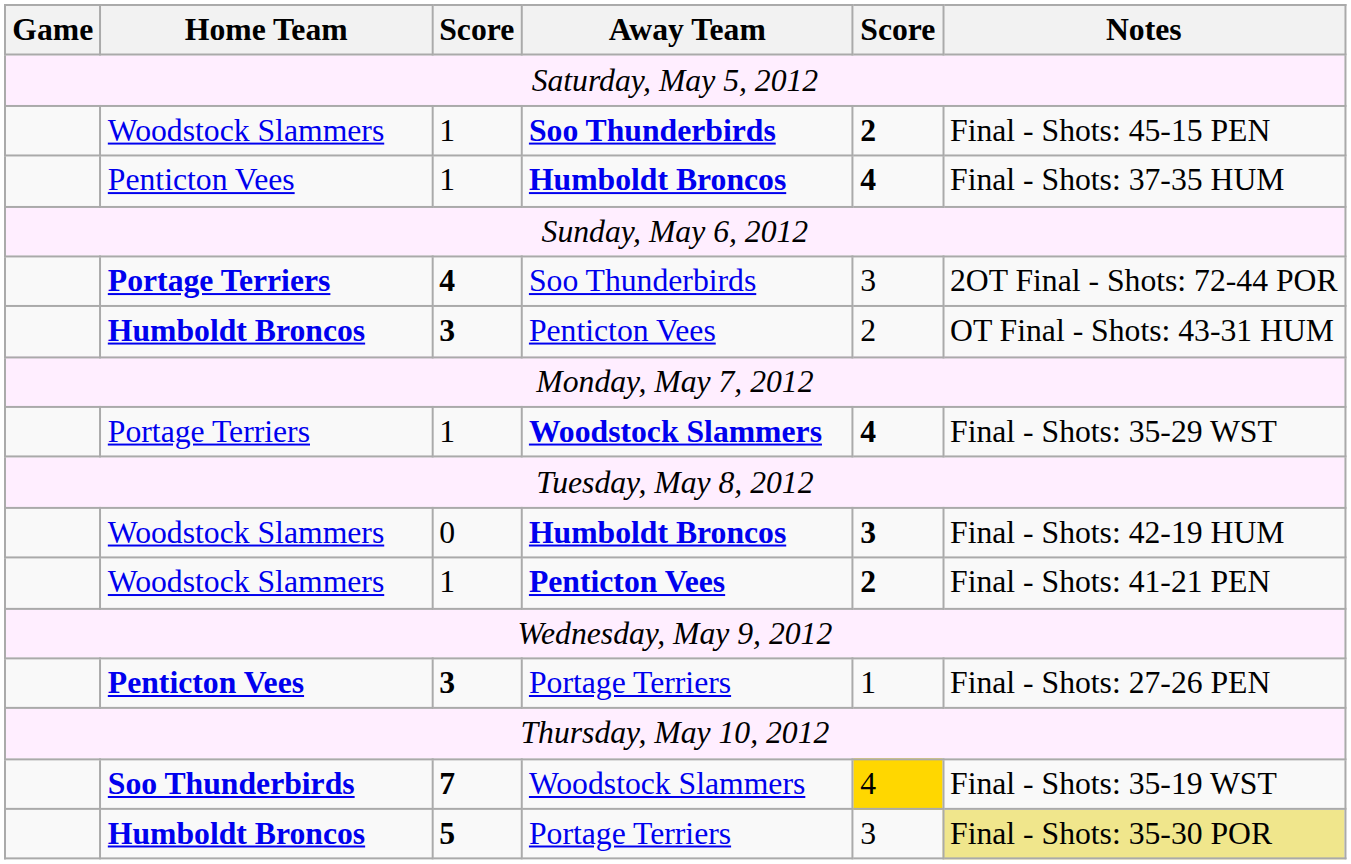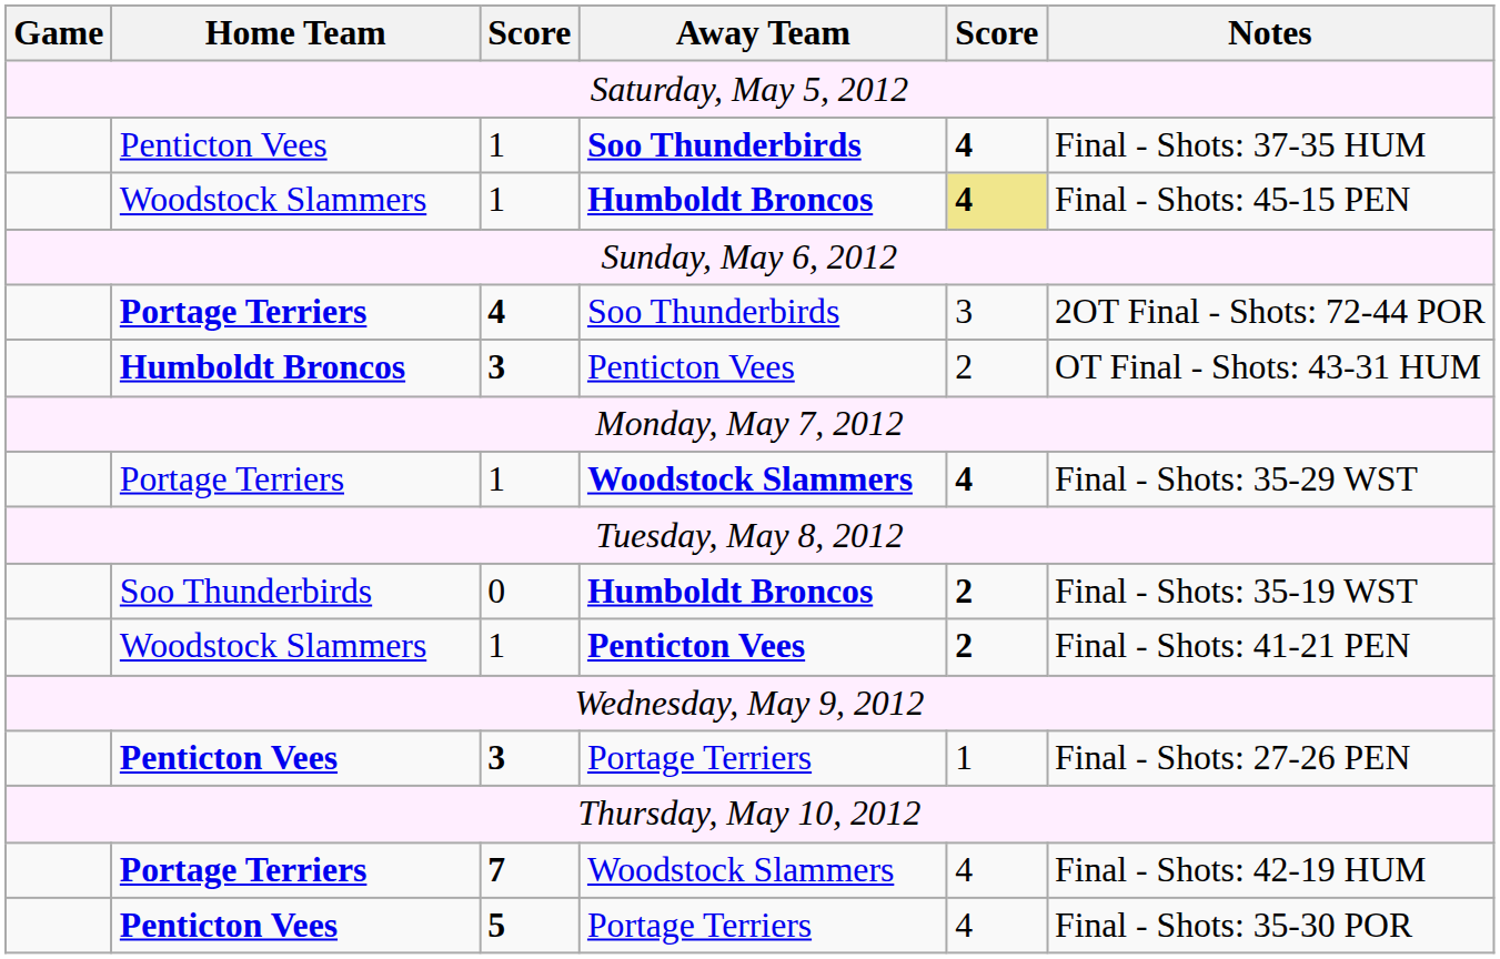1 / Soo Thunderbirds | Home Team: Woodstock Slammers -> Penticton Vees
1 / Soo Thunderbirds | column 5: 2 -> 4
1 / Soo Thunderbirds | Notes: Final - Shots: 45-15 PEN -> Final - Shots: 37-35 HUM
1 / Humboldt Broncos | Home Team: Penticton Vees -> Woodstock Slammers
1 / Humboldt Broncos | column 5: no background -> khaki background
1 / Humboldt Broncos | Notes: Final - Shots: 37-35 HUM -> Final - Shots: 45-15 PEN
0 | Home Team: Woodstock Slammers -> Soo Thunderbirds
0 | column 5: 3 -> 2
0 | Notes: Final - Shots: 42-19 HUM -> Final - Shots: 35-19 WST
7 | Home Team: Soo Thunderbirds -> Portage Terriers
7 | column 5: gold background -> no background
7 | Notes: Final - Shots: 35-19 WST -> Final - Shots: 42-19 HUM
5 | Home Team: Humboldt Broncos -> Penticton Vees
5 | column 5: 3 -> 4
5 | Notes: khaki background -> no background
